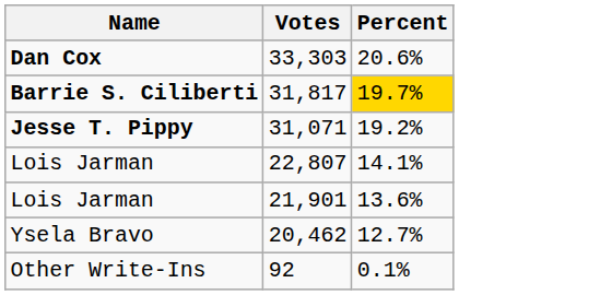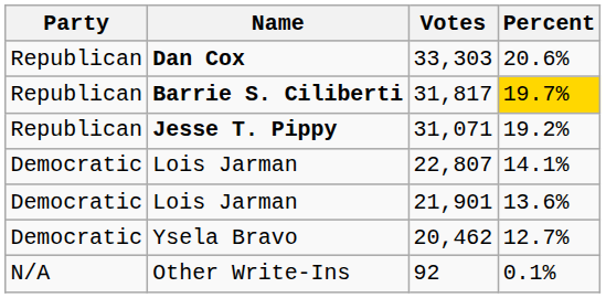+ column: Party | Republican | Republican | Republican | Democratic | Democratic | Democratic | N/A
